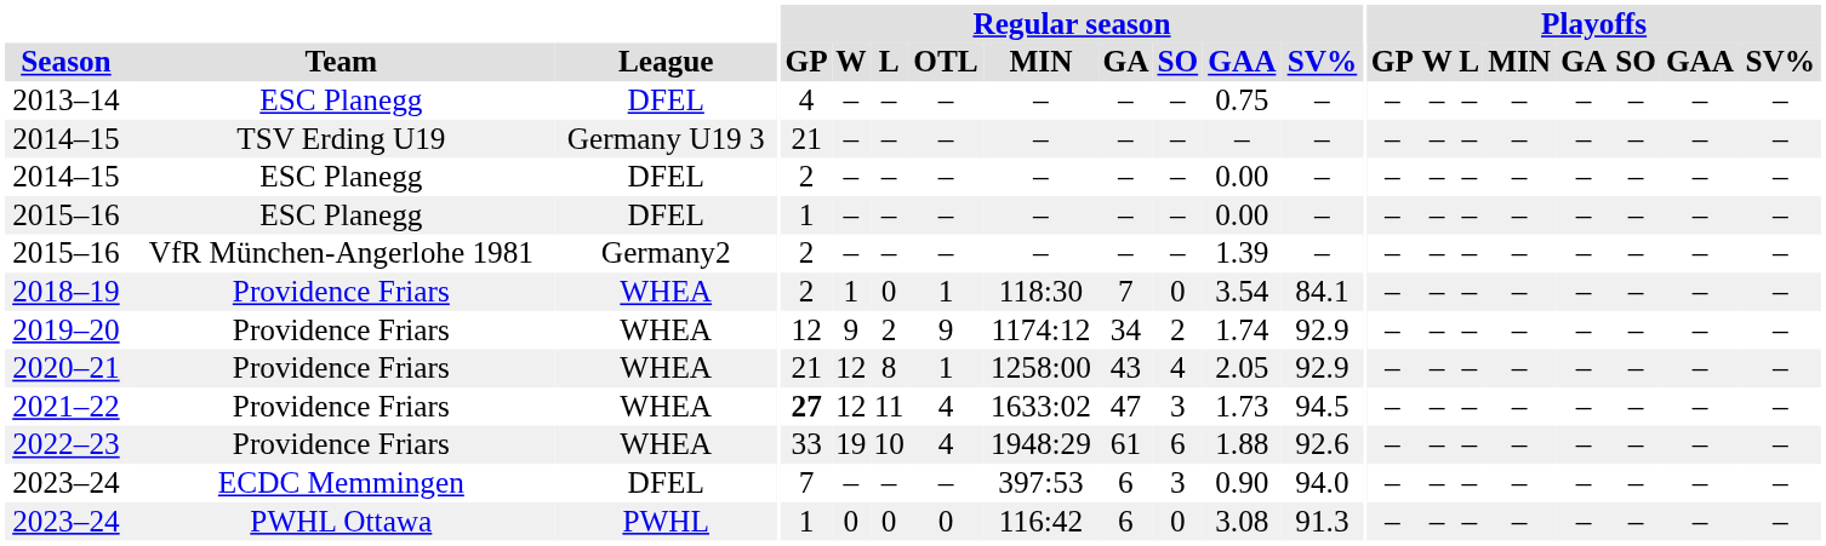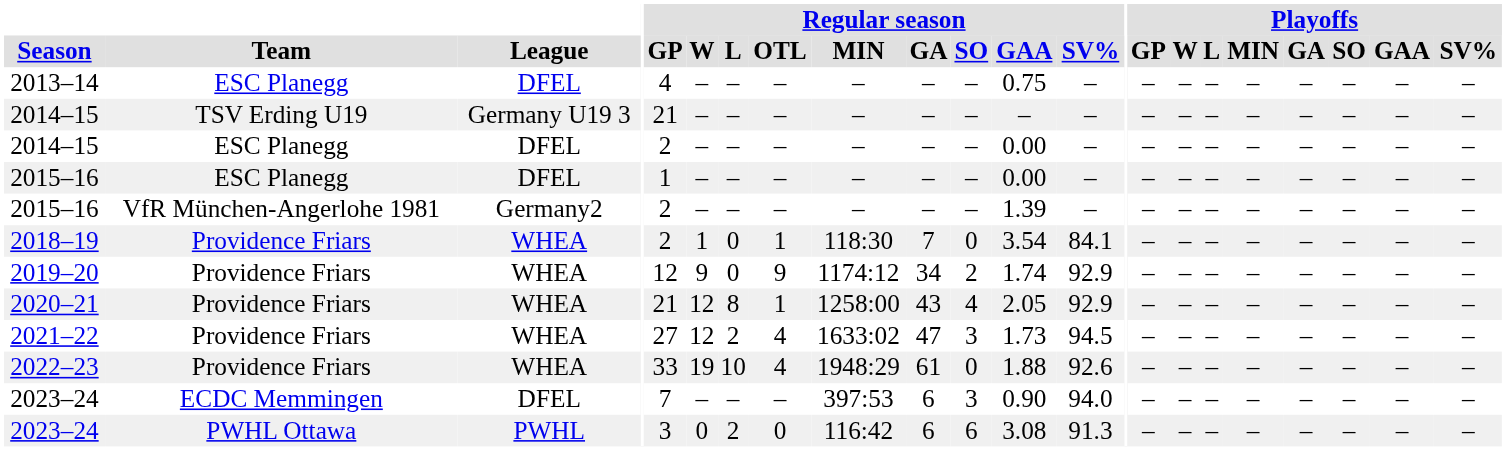2019–20 | Regular season / L: 2 -> 0
2021–22 | Regular season / GP: bold -> normal
2021–22 | Regular season / L: 11 -> 2
2022–23 | Regular season / SO: 6 -> 0
2023–24 / PWHL Ottawa | Regular season / GP: 1 -> 3
2023–24 / PWHL Ottawa | Regular season / L: 0 -> 2
2023–24 / PWHL Ottawa | Regular season / SO: 0 -> 6
